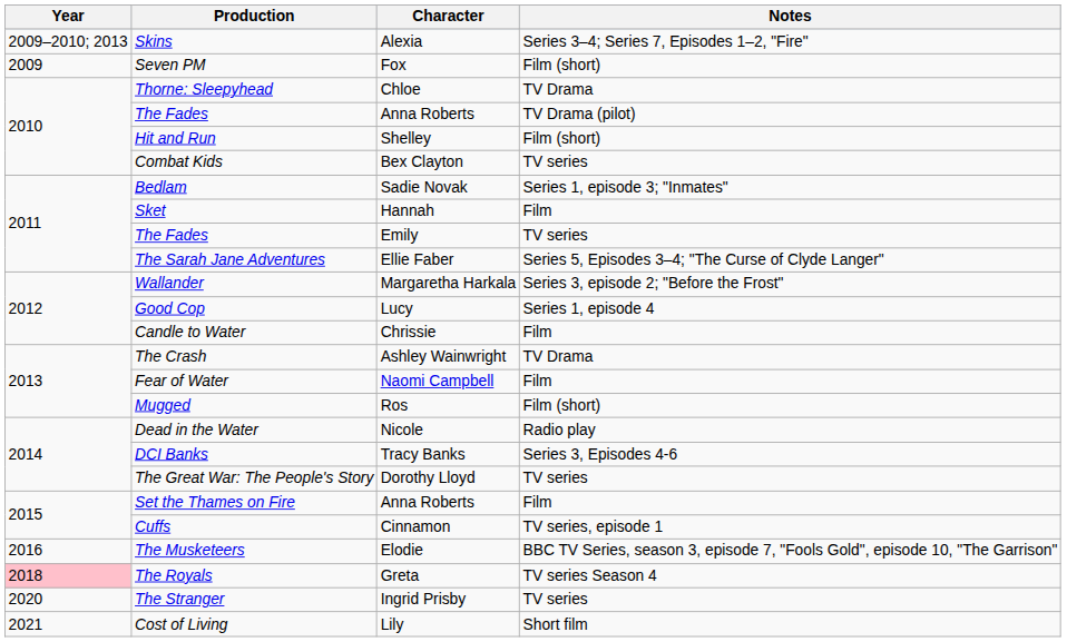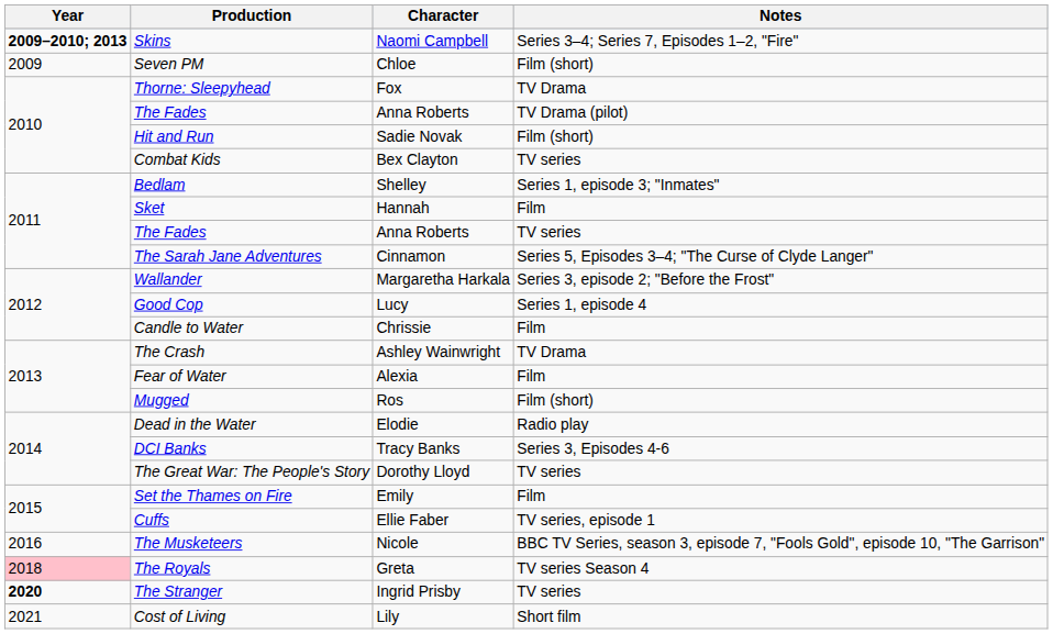Skins | Year: normal -> bold
Skins | Character: Alexia -> Naomi Campbell
Seven PM | Character: Fox -> Chloe
Thorne: Sleepyhead | Character: Chloe -> Fox
Hit and Run | Character: Shelley -> Sadie Novak
Bedlam | Character: Sadie Novak -> Shelley
The Fades / TV series | Character: Emily -> Anna Roberts
The Sarah Jane Adventures | Character: Ellie Faber -> Cinnamon
Fear of Water | Character: Naomi Campbell -> Alexia
Dead in the Water | Character: Nicole -> Elodie
Set the Thames on Fire | Character: Anna Roberts -> Emily
Cuffs | Character: Cinnamon -> Ellie Faber
The Musketeers | Character: Elodie -> Nicole
The Stranger | Year: normal -> bold
